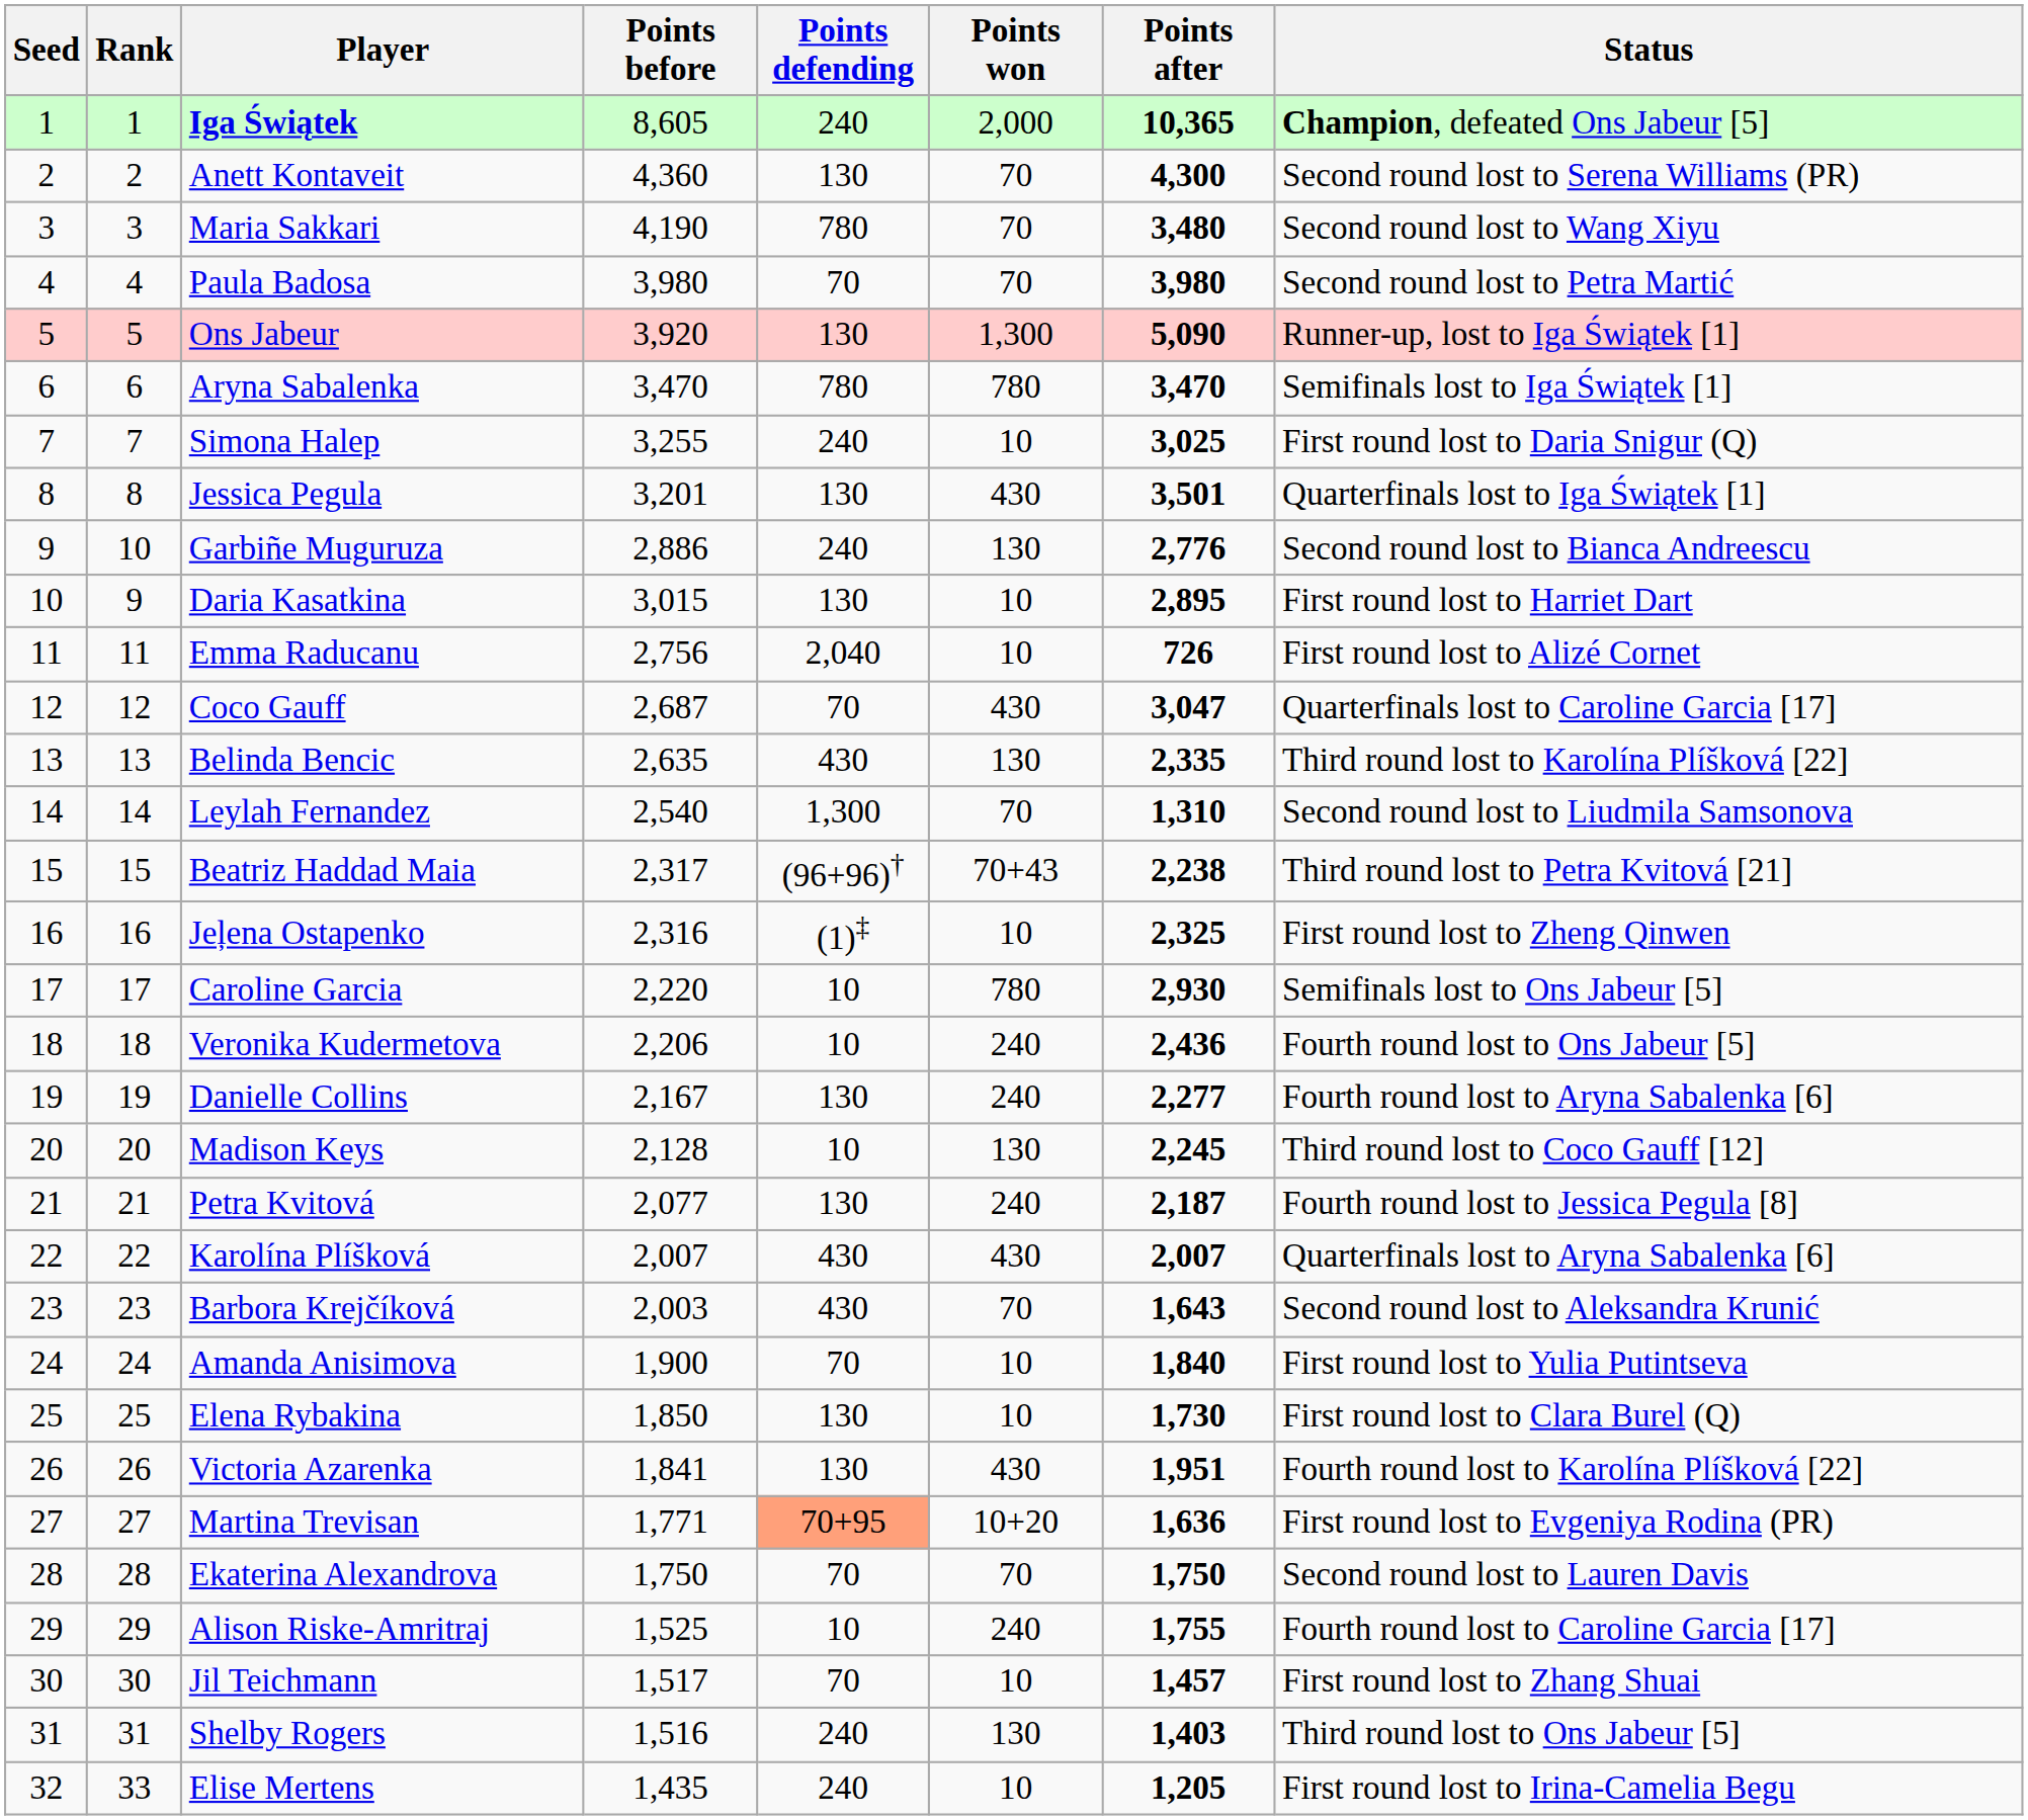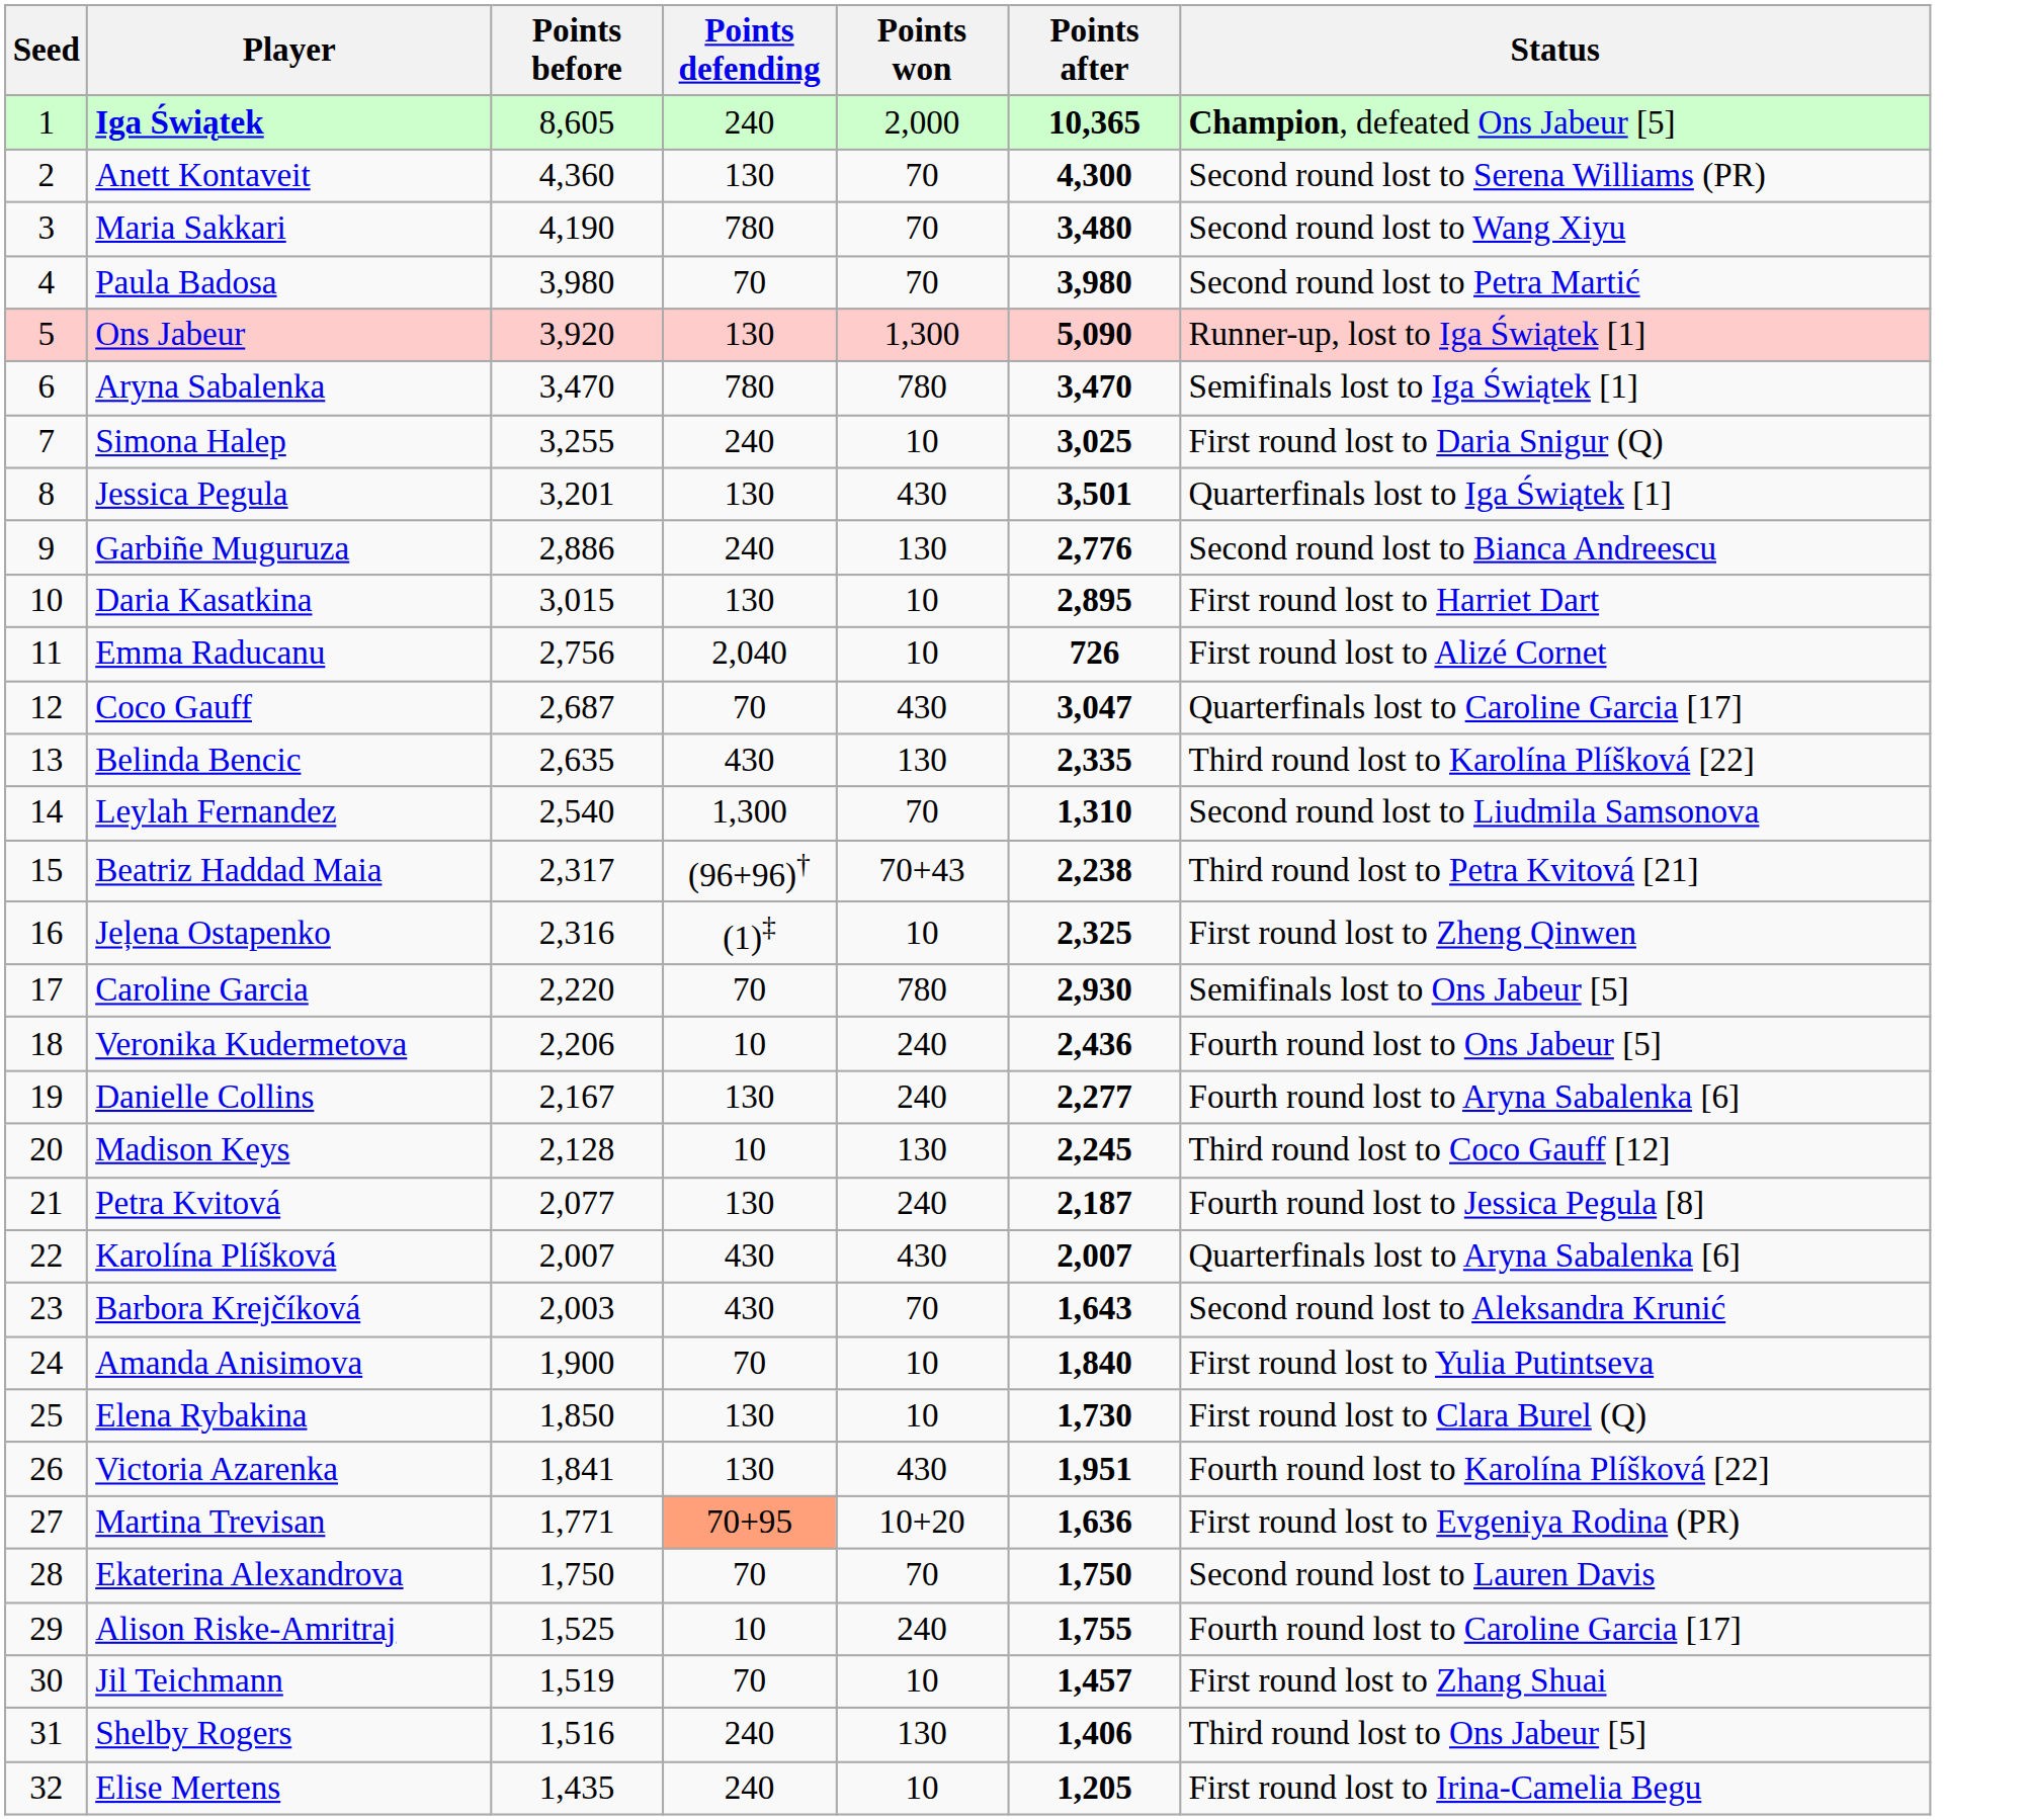- column: Rank | 1 | 2 | 3 | 4 | 5 | 6 | 7 | 8 | 10 | 9 | 11 | 12 | 13 | 14 | 15 | 16 | 17 | 18 | 19 | 20 | 21 | 22 | 23 | 24 | 25 | 26 | 27 | 28 | 29 | 30 | 31 | 33
Caroline Garcia | Points defending: 10 -> 70
Jil Teichmann | Points before: 1,517 -> 1,519
Shelby Rogers | Points after: 1,403 -> 1,406
